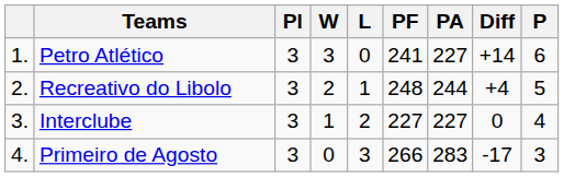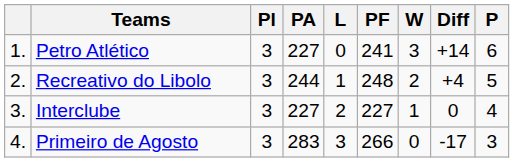columns swapped: W <-> PA
